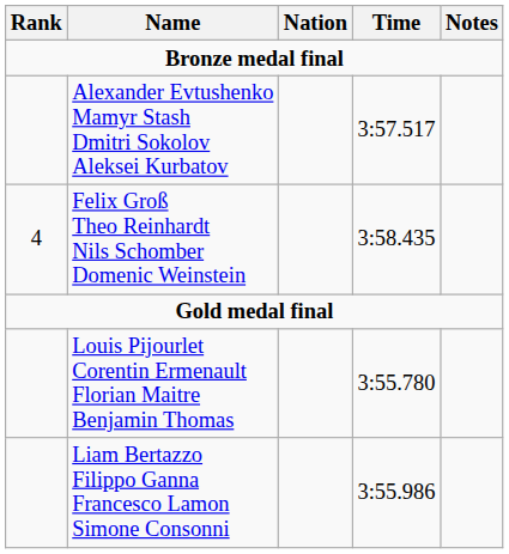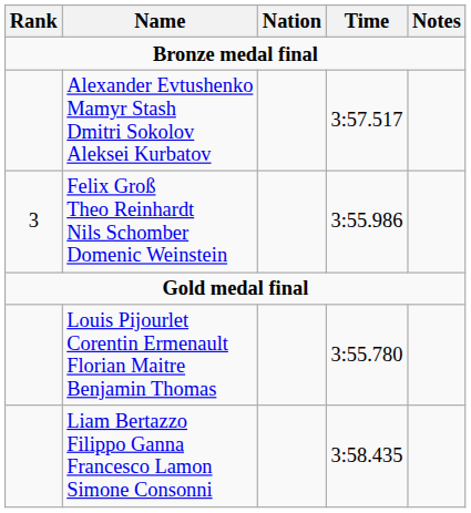Felix Groß Theo Reinhardt Nils Schomber Domenic Weinstein | Rank: 4 -> 3
Felix Groß Theo Reinhardt Nils Schomber Domenic Weinstein | Time: 3:58.435 -> 3:55.986
Liam Bertazzo Filippo Ganna Francesco Lamon Simone Consonni | Time: 3:55.986 -> 3:58.435
